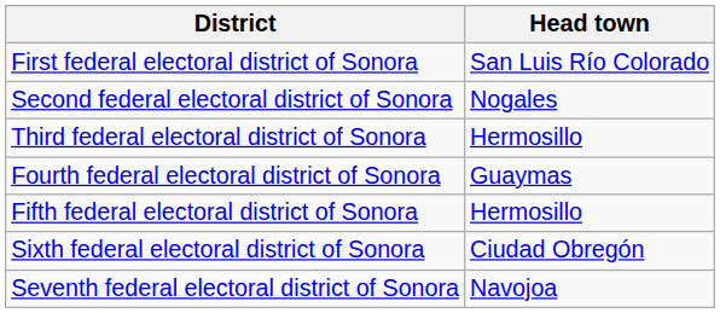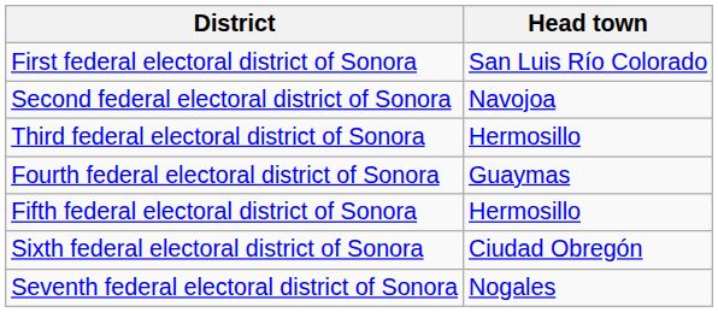Second federal electoral district of Sonora | Head town: Nogales -> Navojoa
Seventh federal electoral district of Sonora | Head town: Navojoa -> Nogales
